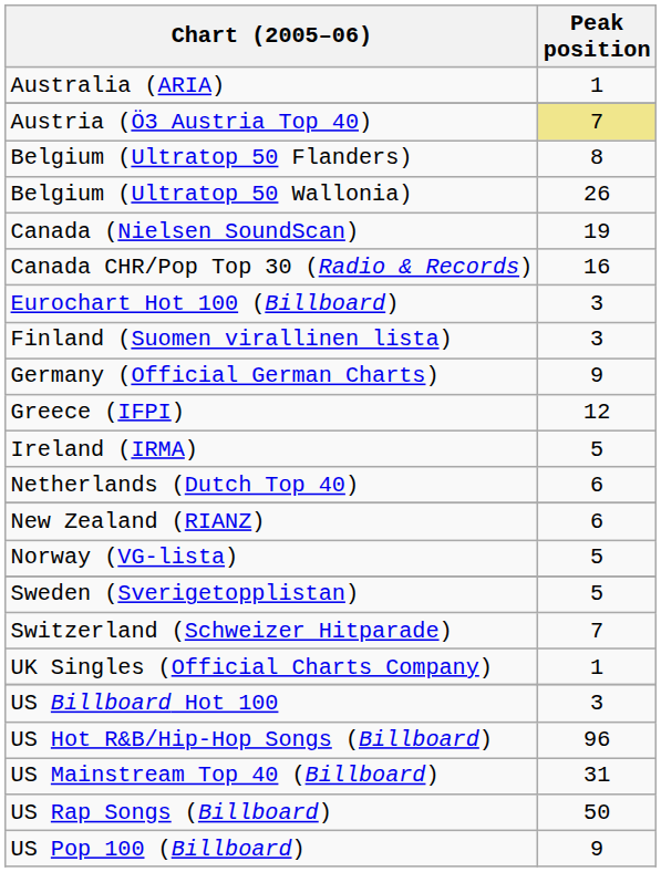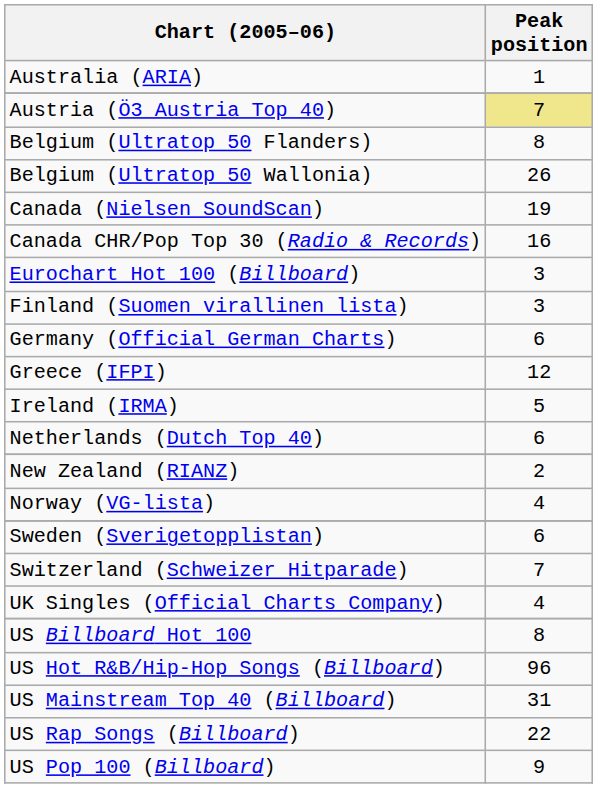Germany (Official German Charts) | Peak position: 9 -> 6
New Zealand (RIANZ) | Peak position: 6 -> 2
Norway (VG-lista) | Peak position: 5 -> 4
Sweden (Sverigetopplistan) | Peak position: 5 -> 6
UK Singles (Official Charts Company) | Peak position: 1 -> 4
US Billboard Hot 100 | Peak position: 3 -> 8
US Rap Songs (Billboard) | Peak position: 50 -> 22
